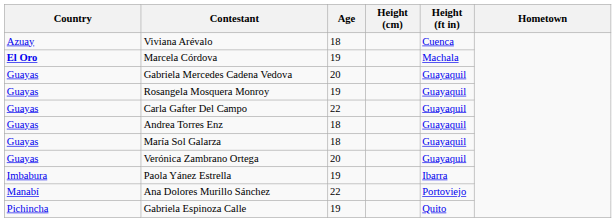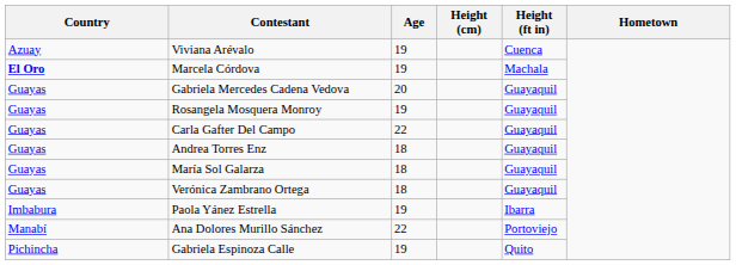Viviana Arévalo | Age: 18 -> 19
Verónica Zambrano Ortega | Age: 20 -> 18
